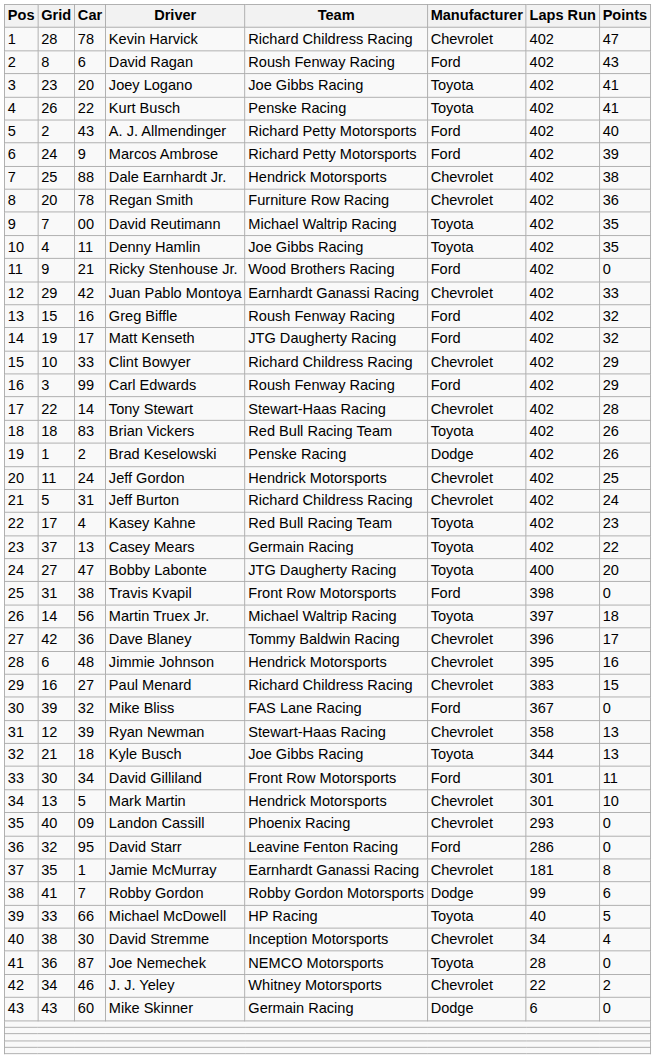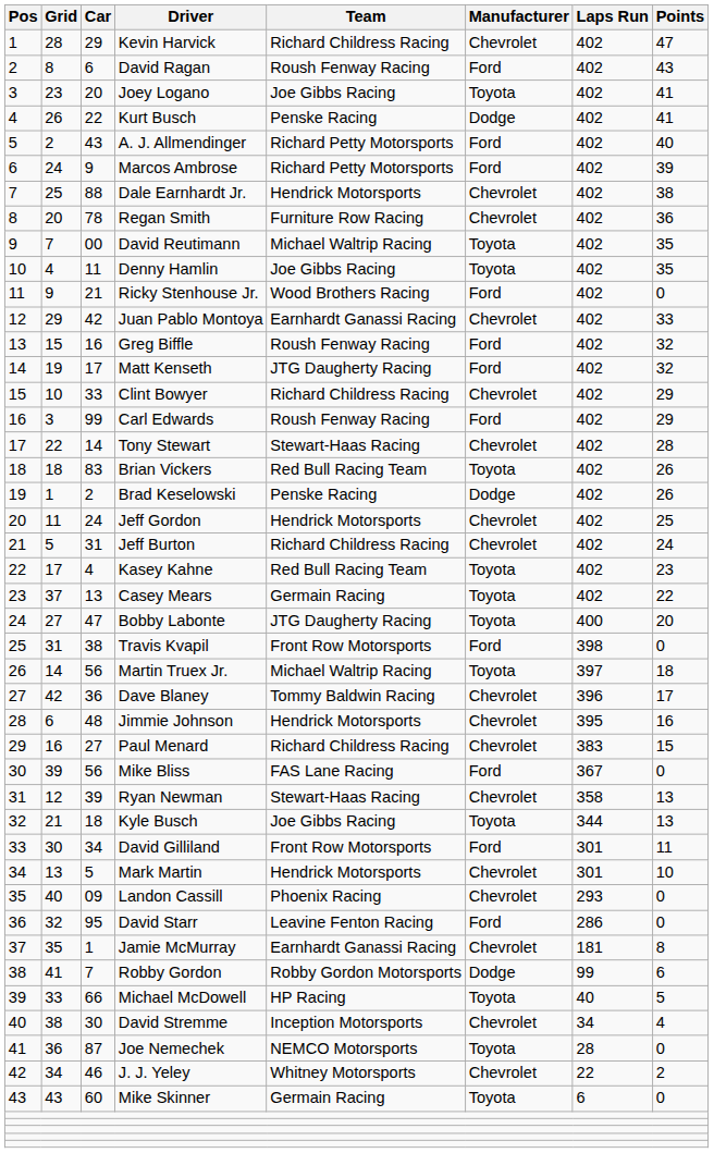Kevin Harvick | Car: 78 -> 29
Kurt Busch | Manufacturer: Toyota -> Dodge
Mike Bliss | Car: 32 -> 56
Mike Skinner | Manufacturer: Dodge -> Toyota
